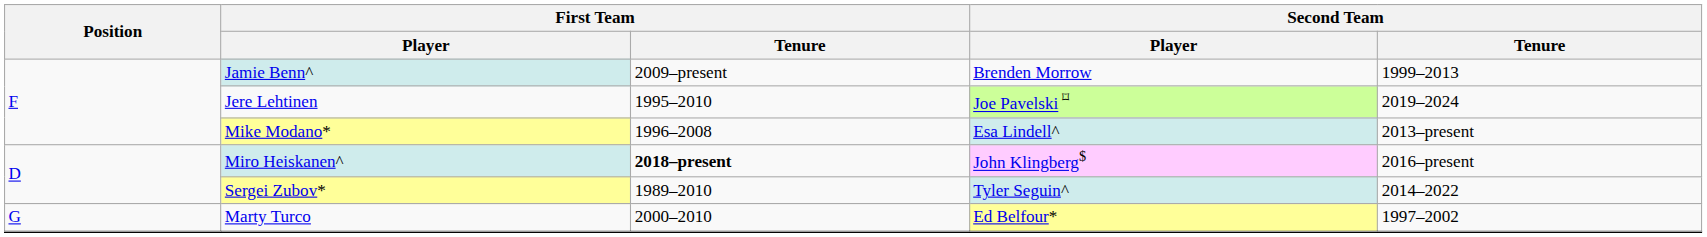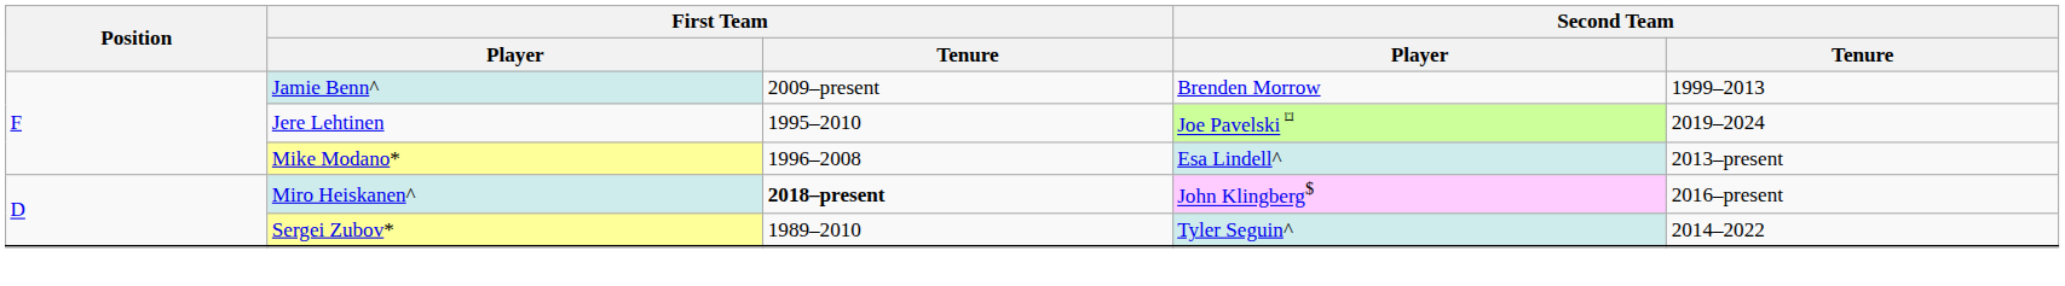- row: G | Marty Turco | 2000–2010 | Ed Belfour* | 1997–2002
